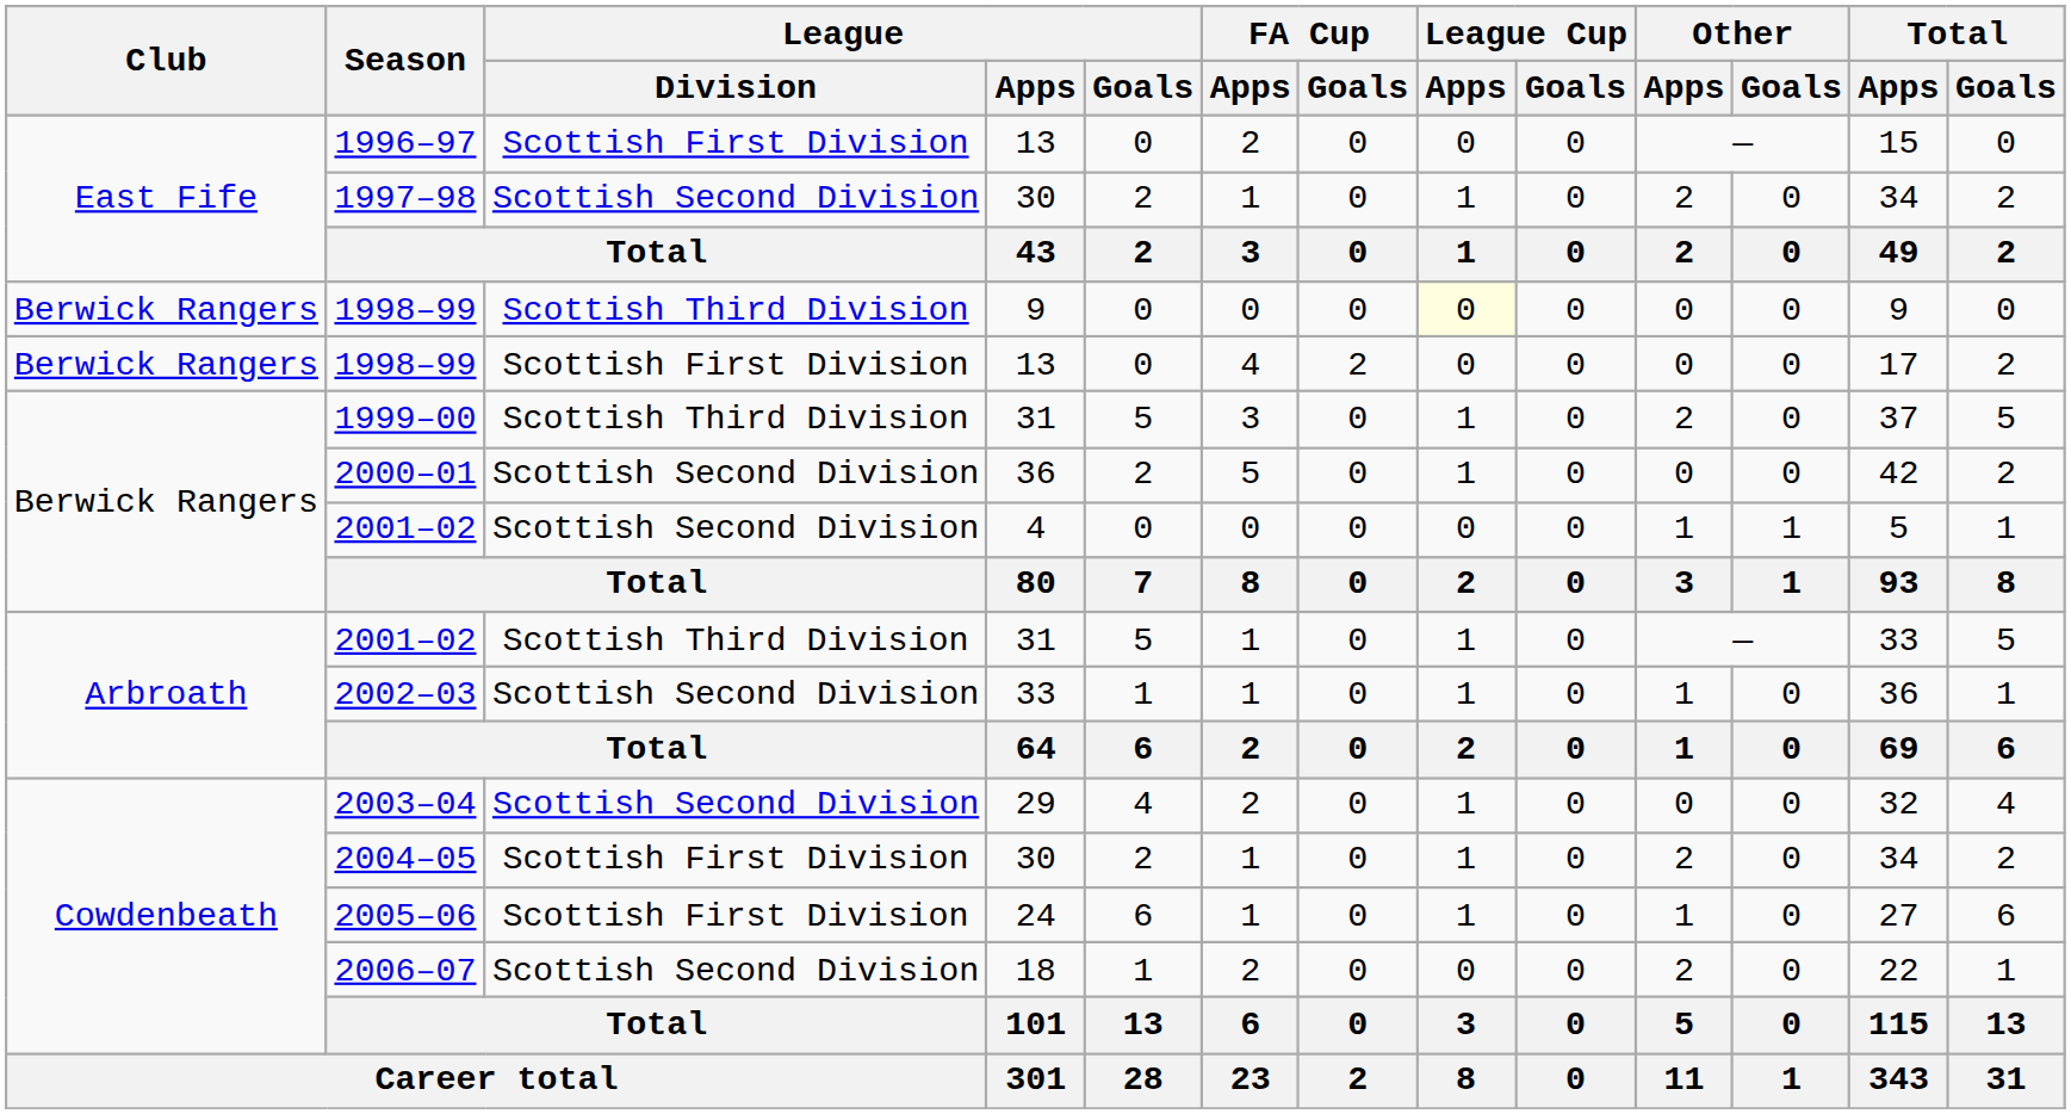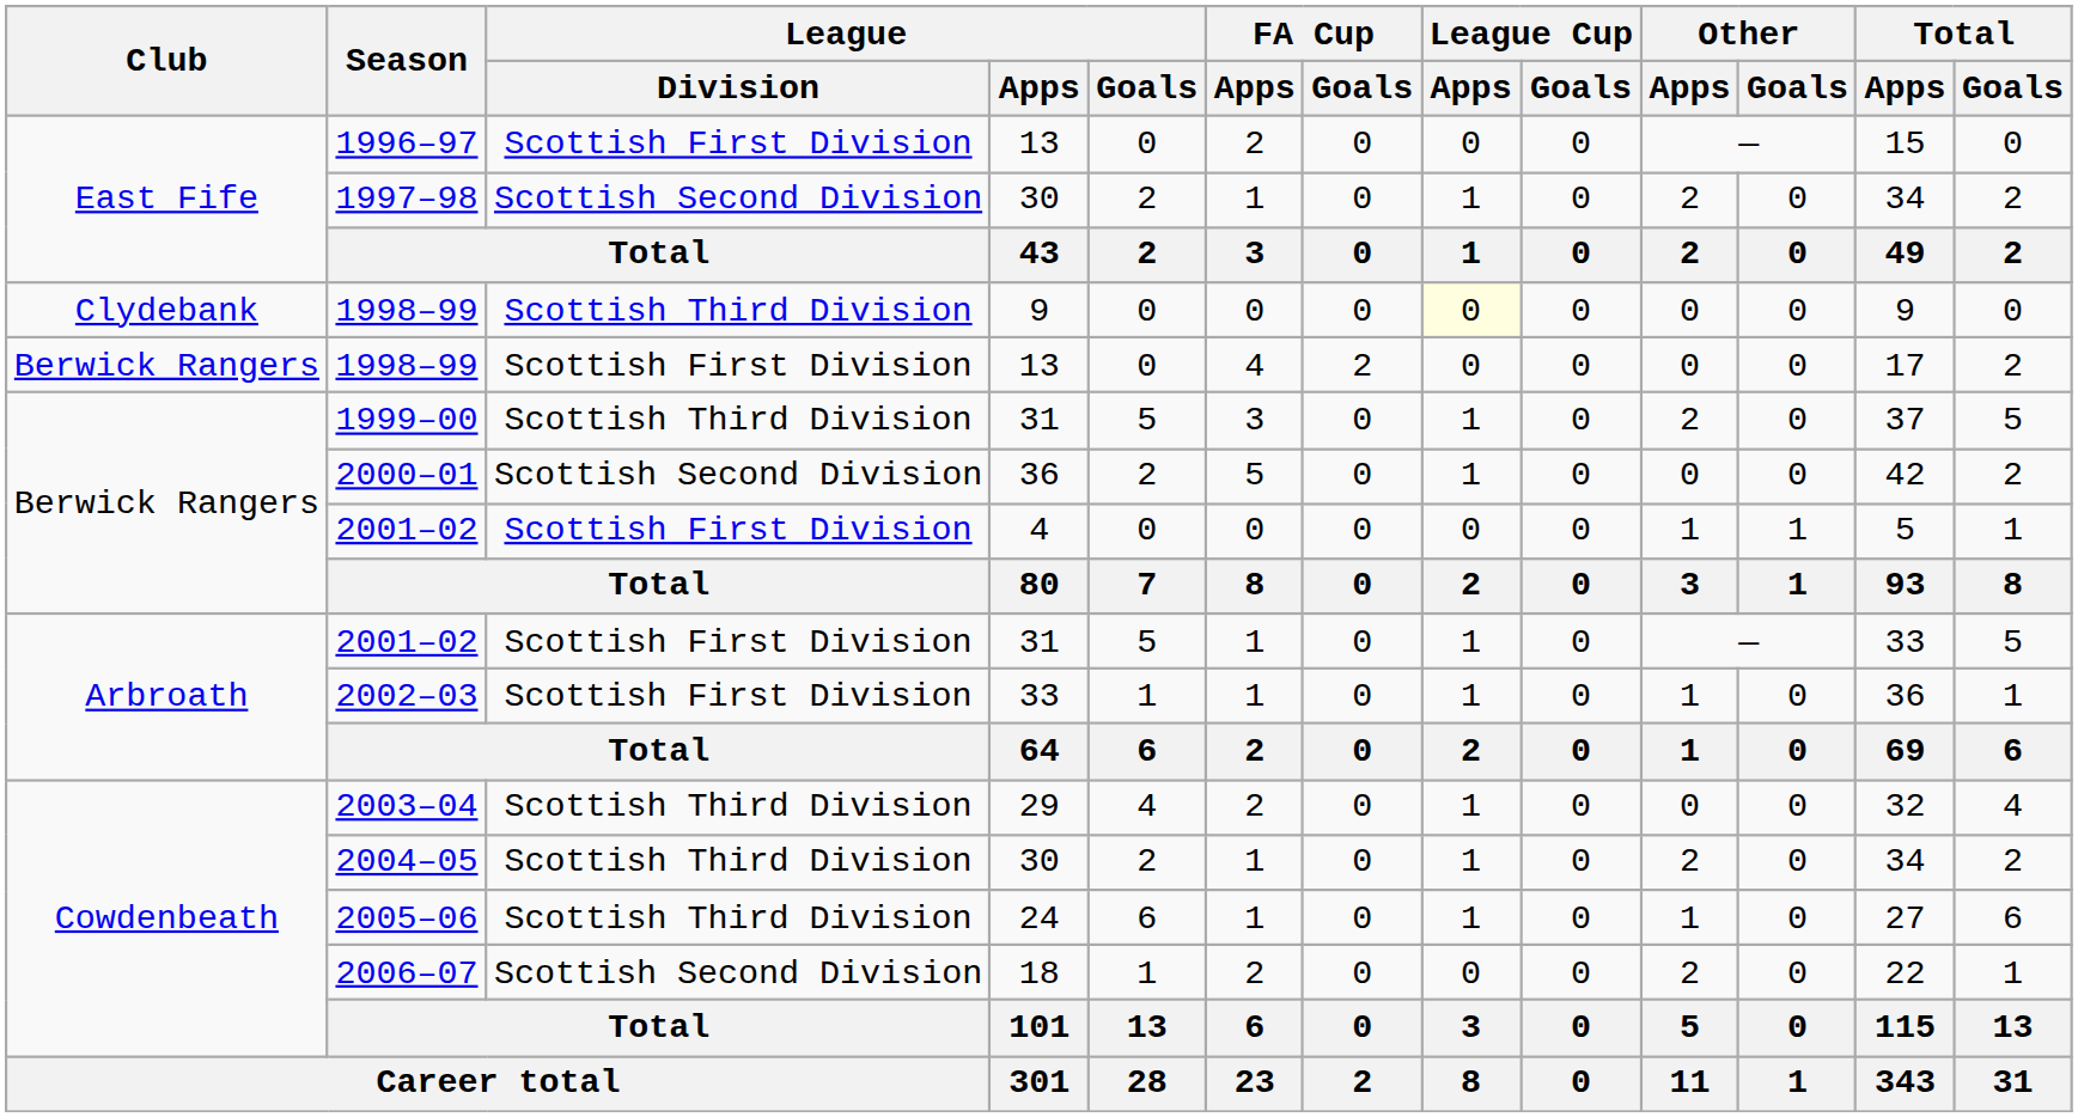1998–99 / 9 | Club: Berwick Rangers -> Clydebank
2001–02 / 4 | League / Division: Scottish Second Division -> Scottish First Division
2001–02 / 31 | League / Division: Scottish Third Division -> Scottish First Division
2002–03 | League / Division: Scottish Second Division -> Scottish First Division
2003–04 | League / Division: Scottish Second Division -> Scottish Third Division
2004–05 | League / Division: Scottish First Division -> Scottish Third Division
2005–06 | League / Division: Scottish First Division -> Scottish Third Division
